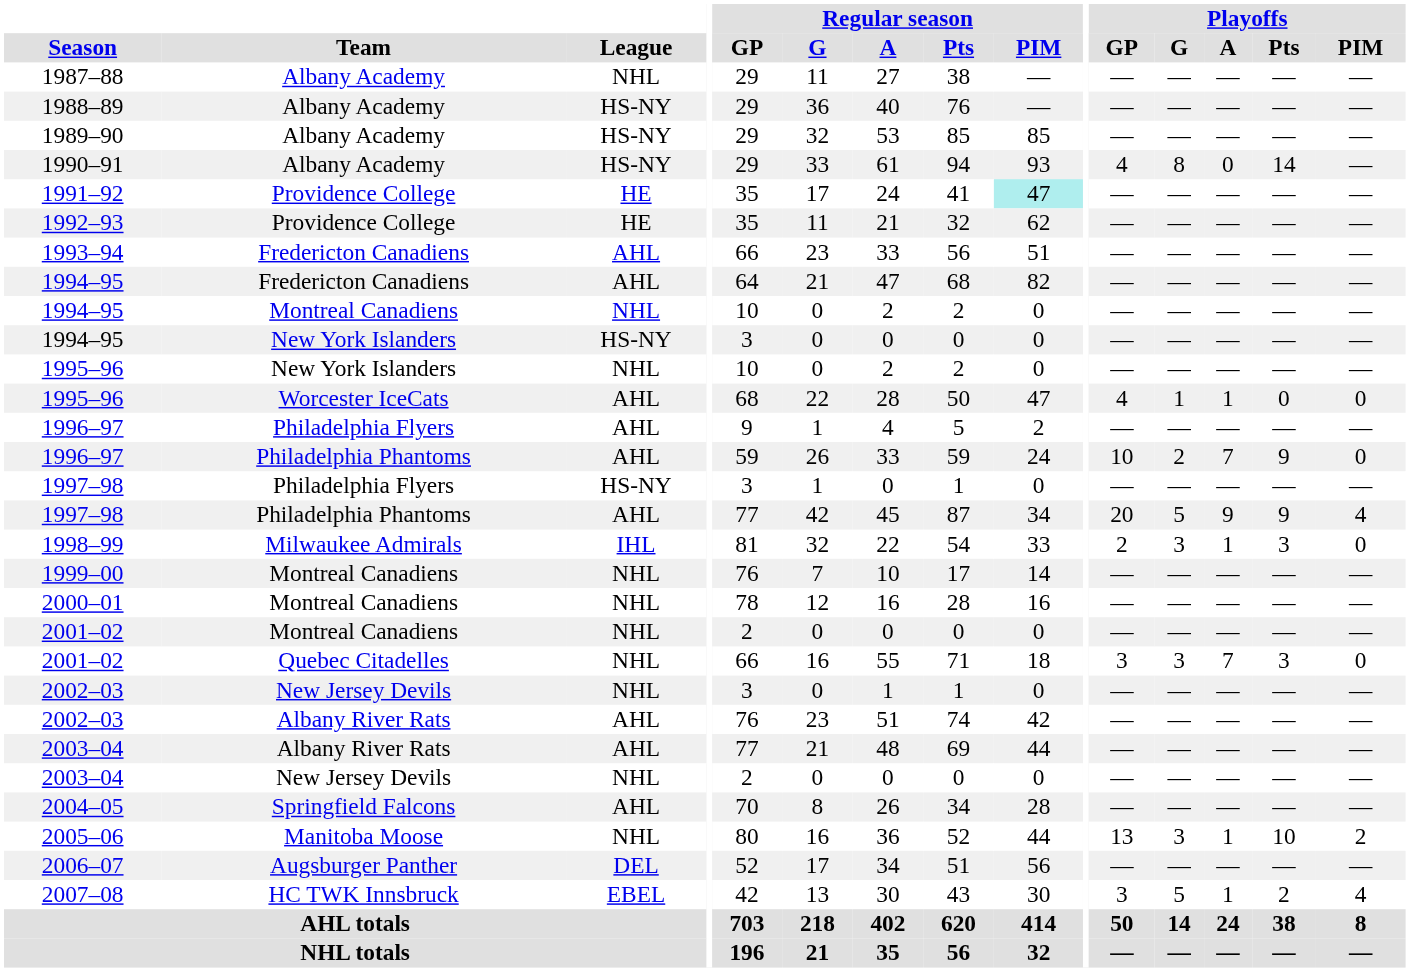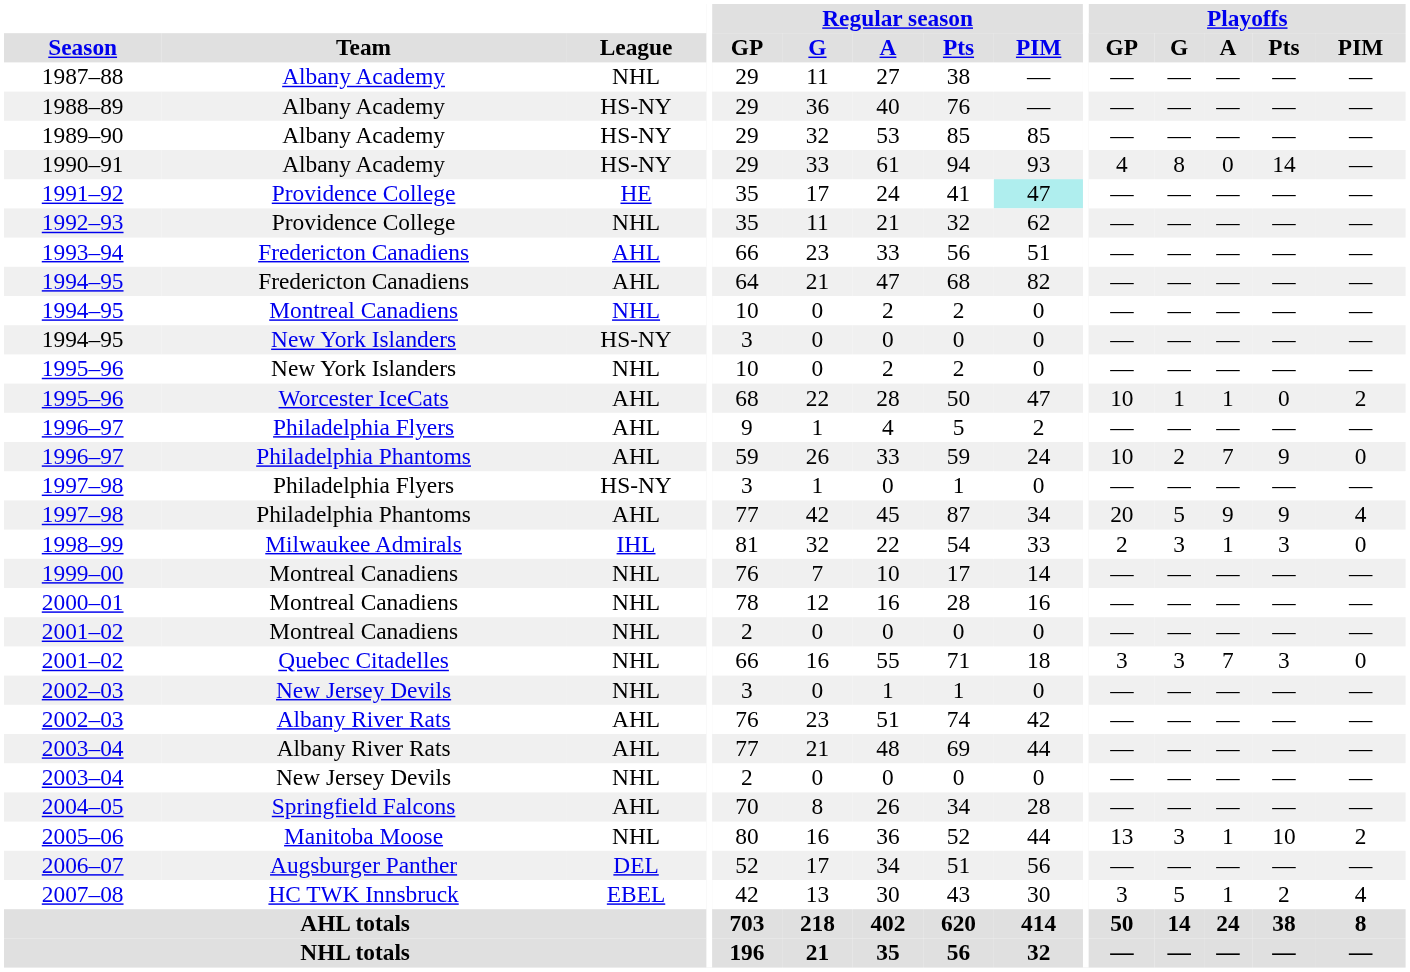1992–93 | League: HE -> NHL
1995–96 / Worcester IceCats | Playoffs / GP: 4 -> 10
1995–96 / Worcester IceCats | Playoffs / PIM: 0 -> 2
